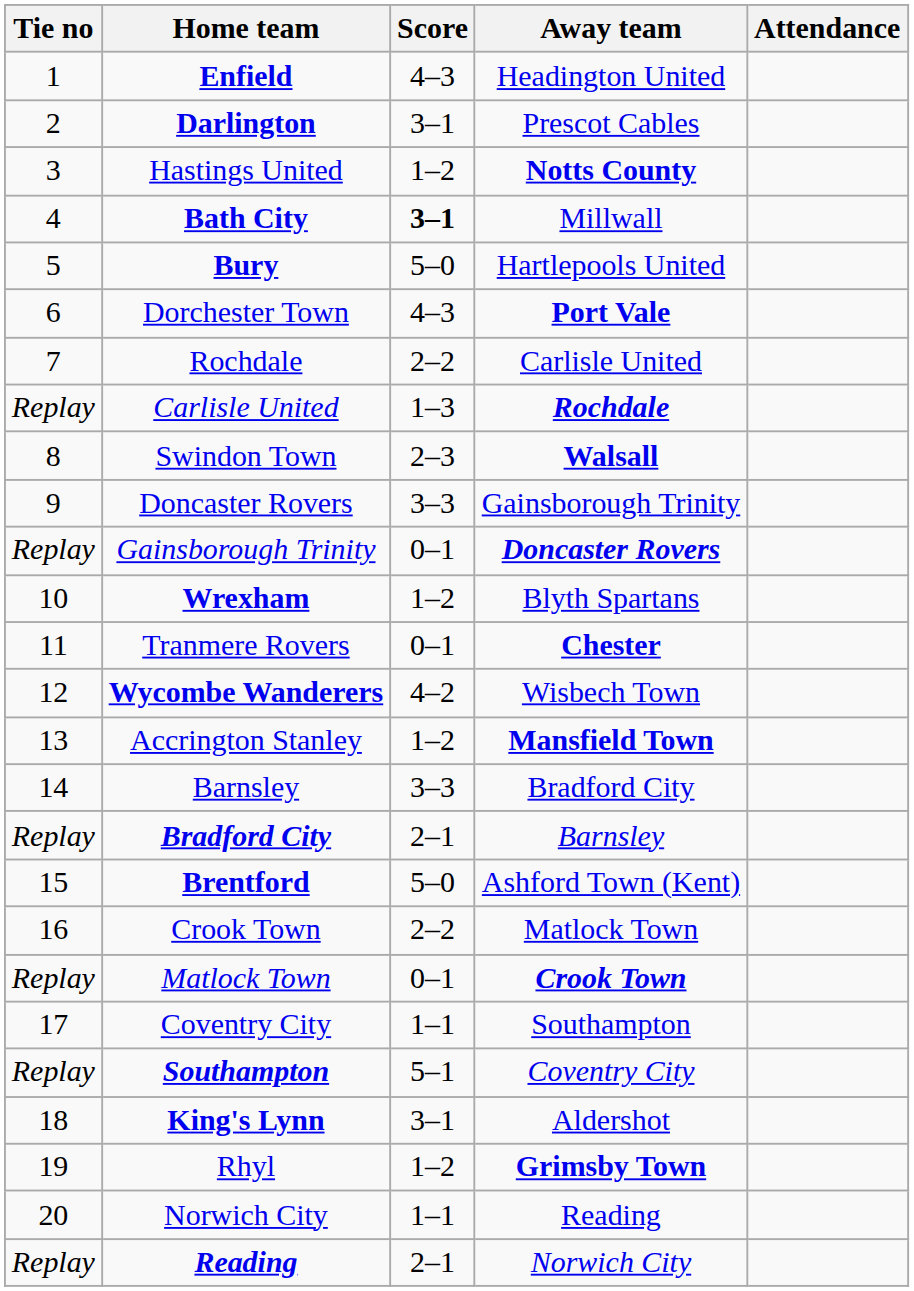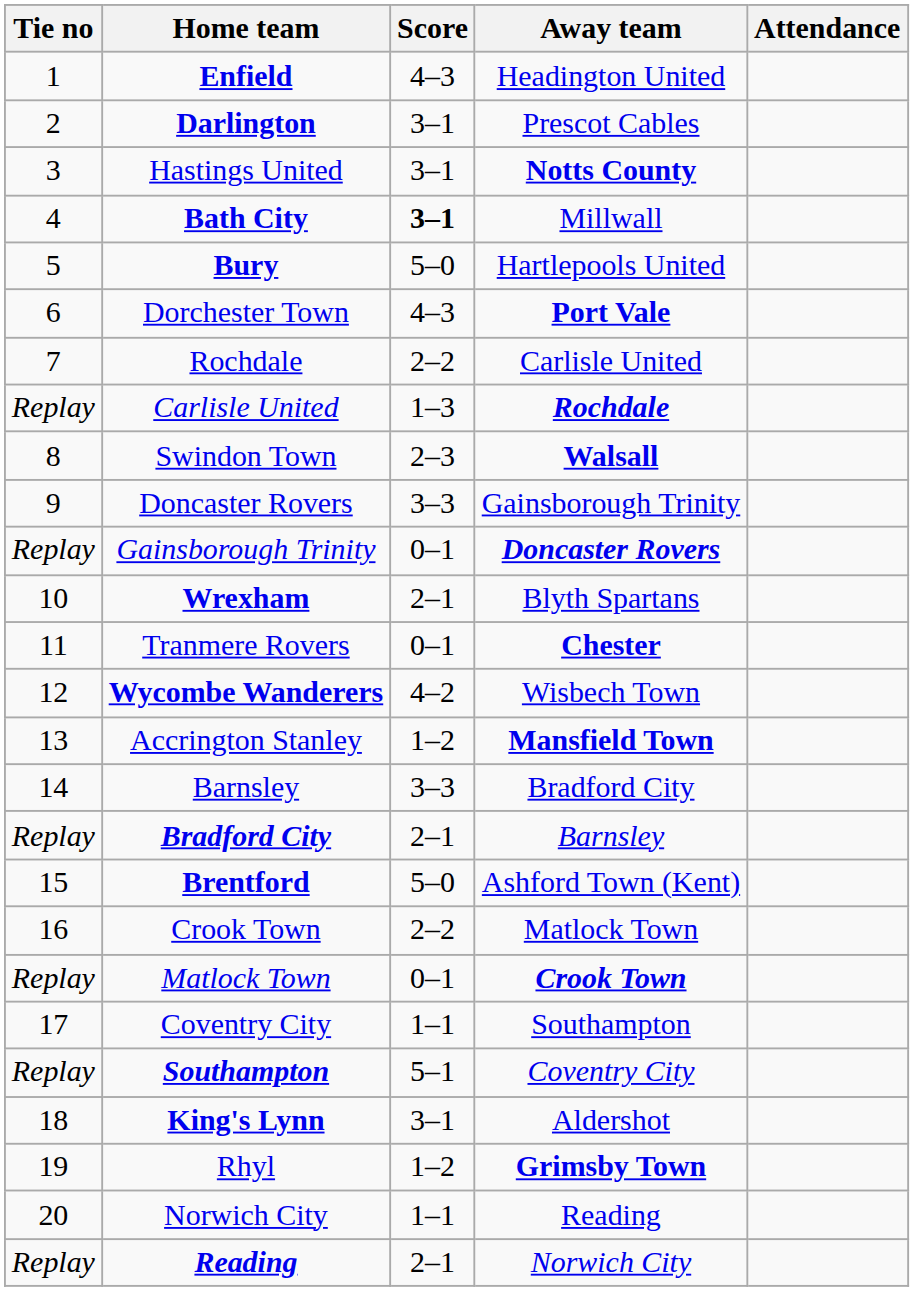Hastings United | Score: 1–2 -> 3–1
Wrexham | Score: 1–2 -> 2–1
